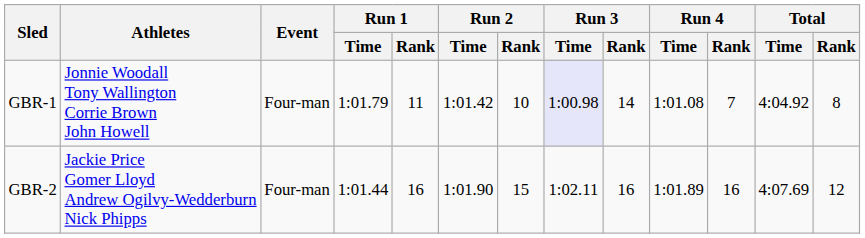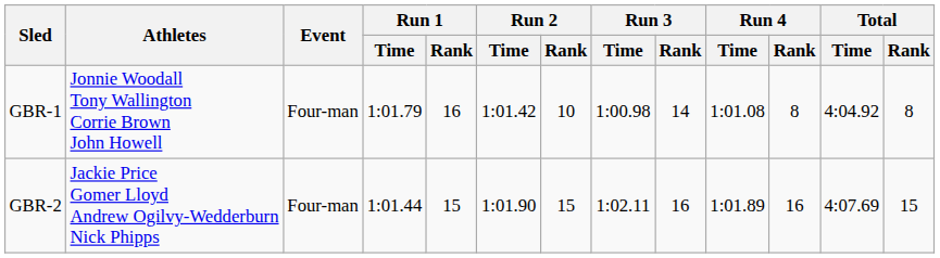GBR-1 | Run 1 / Rank: 11 -> 16
GBR-1 | Run 3 / Time: lavender background -> no background
GBR-1 | Run 4 / Rank: 7 -> 8
GBR-2 | Run 1 / Rank: 16 -> 15
GBR-2 | Total / Rank: 12 -> 15
